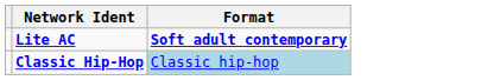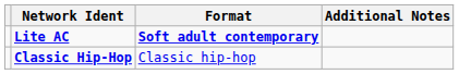+ column: Additional Notes
Classic Hip-Hop | Format: lightblue background -> no background
